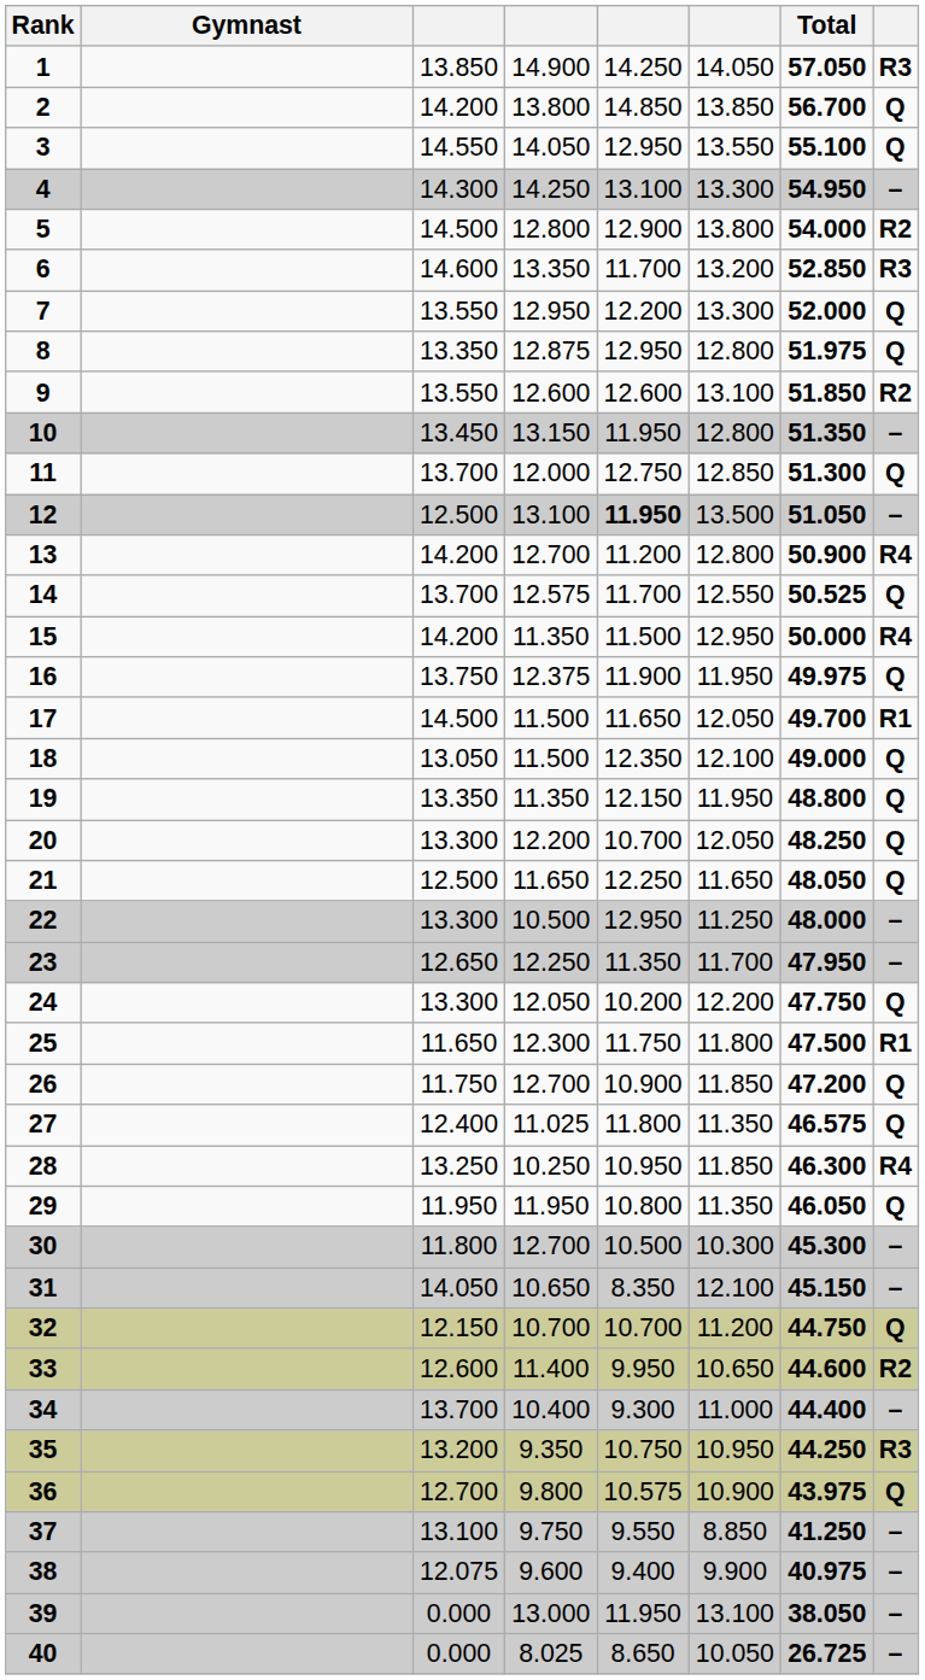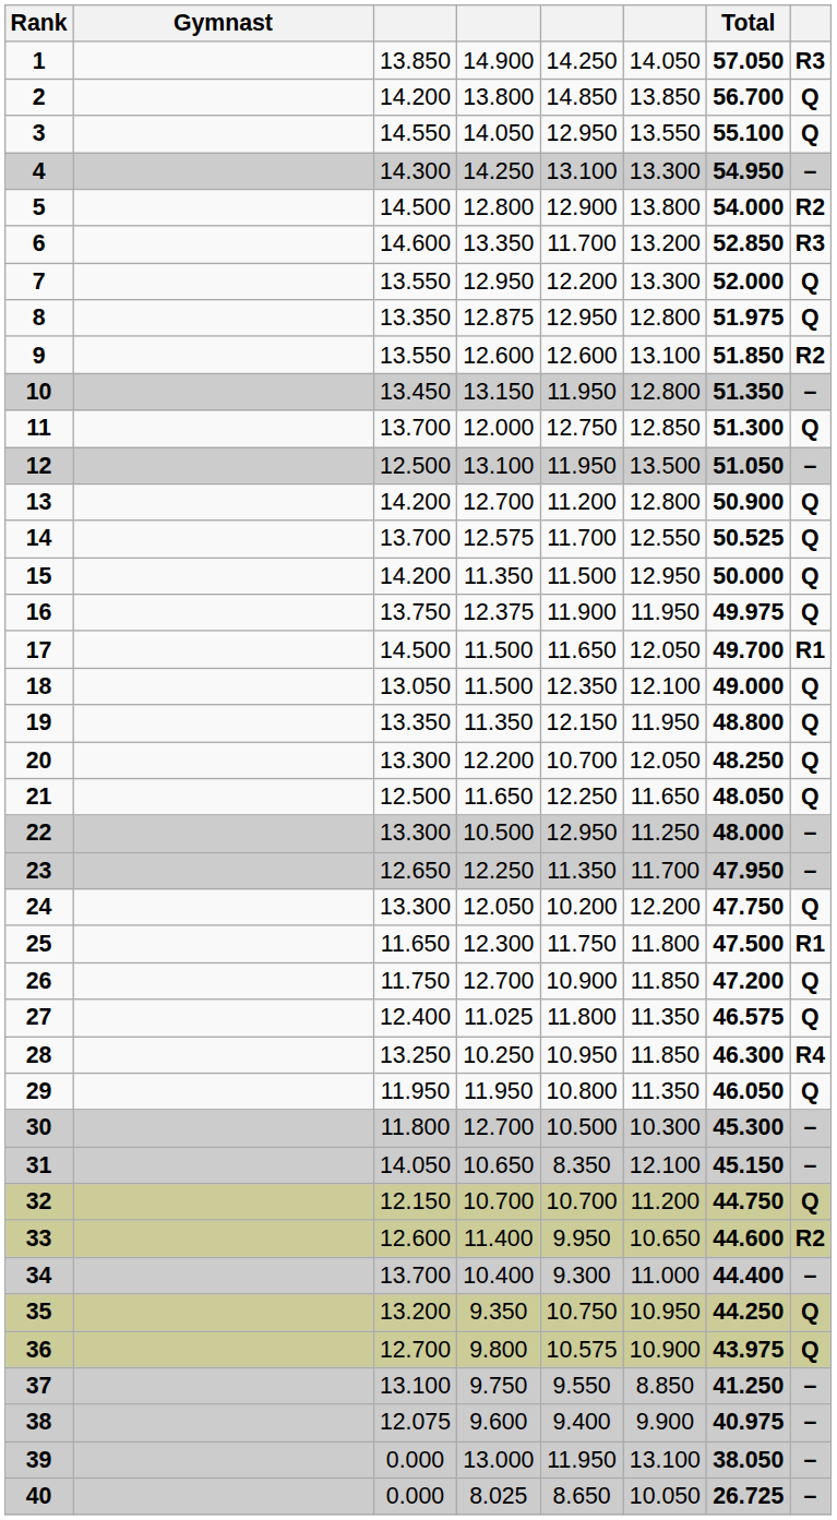12 | column 5: bold -> normal
13 | column 8: R4 -> Q
15 | column 8: R4 -> Q
35 | column 8: R3 -> Q
